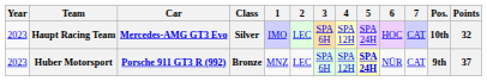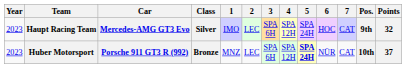Haupt Racing Team | Pos.: 10th -> 9th
Huber Motorsport | Pos.: 9th -> 10th
